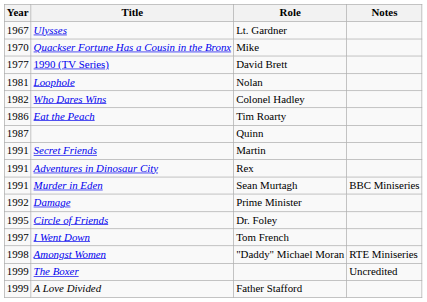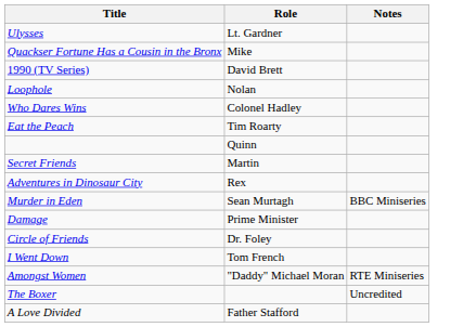- column: Year | 1967 | 1970 | 1977 | 1981 | 1982 | 1986 | 1987 | 1991 | 1991 | 1991 | 1992 | 1995 | 1997 | 1998 | 1999 | 1999
